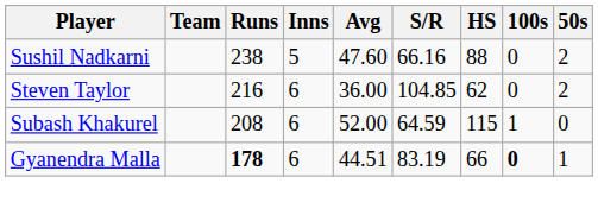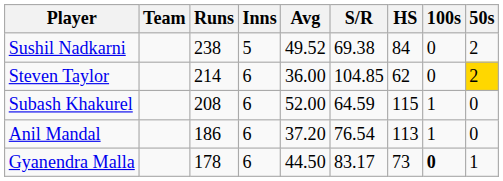Sushil Nadkarni | Avg: 47.60 -> 49.52
Sushil Nadkarni | S/R: 66.16 -> 69.38
Sushil Nadkarni | HS: 88 -> 84
Steven Taylor | Runs: 216 -> 214
Steven Taylor | 50s: no background -> gold background
+ row: Anil Mandal | 186 | 6 | 37.20 | 76.54 | 113 | 1 | 0
Gyanendra Malla | Runs: bold -> normal
Gyanendra Malla | Avg: 44.51 -> 44.50
Gyanendra Malla | S/R: 83.19 -> 83.17
Gyanendra Malla | HS: 66 -> 73
